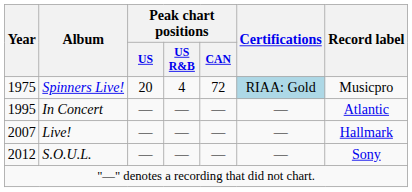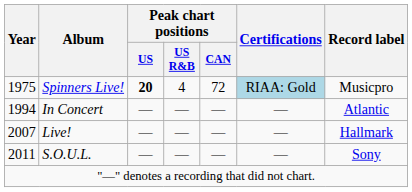Spinners Live! | Peak chart positions / US: normal -> bold
In Concert | Year: 1995 -> 1994
S.O.U.L. | Year: 2012 -> 2011
